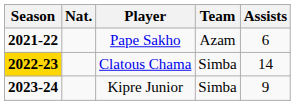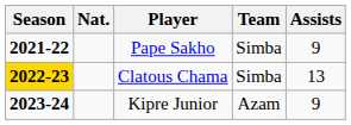Pape Sakho | Team: Azam -> Simba
Pape Sakho | Assists: 6 -> 9
Clatous Chama | Assists: 14 -> 13
Kipre Junior | Team: Simba -> Azam
